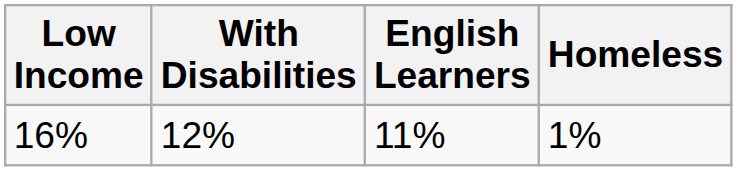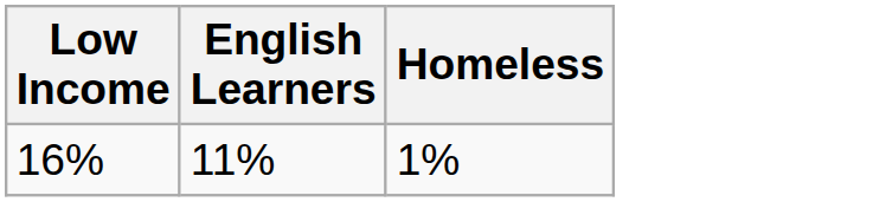- column: With Disabilities | 12%
